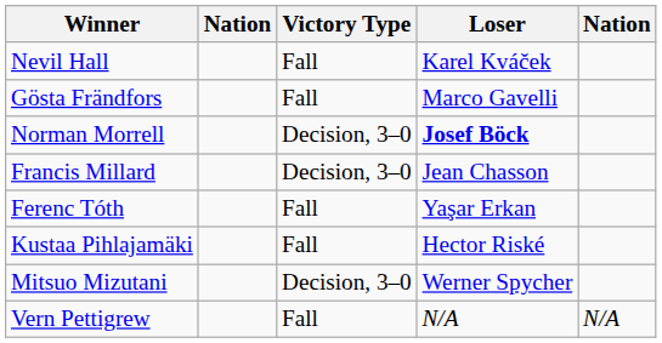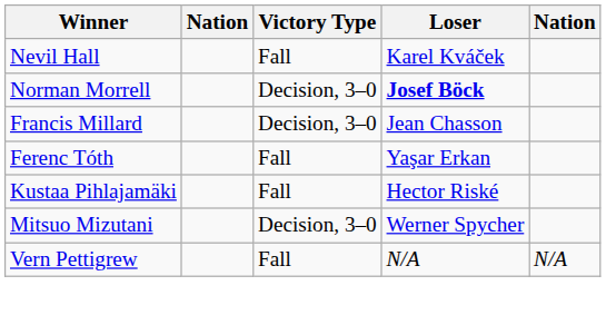- row: Gösta Frändfors | Fall | Marco Gavelli
